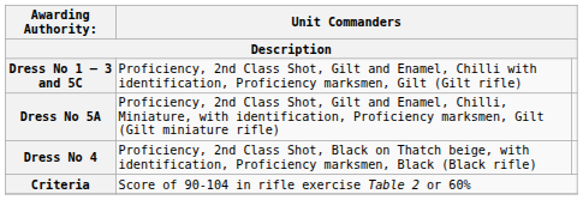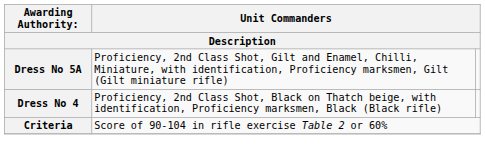- row: Dress No 1 – 3 and 5C | Proficiency, 2nd Class Shot, Gilt and Enamel, Chilli with identification, Proficiency marksmen, Gilt (Gilt rifle)
